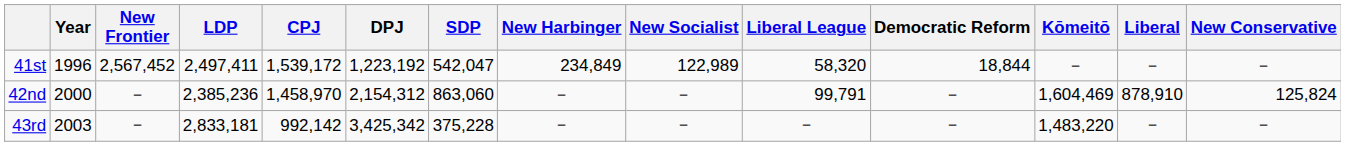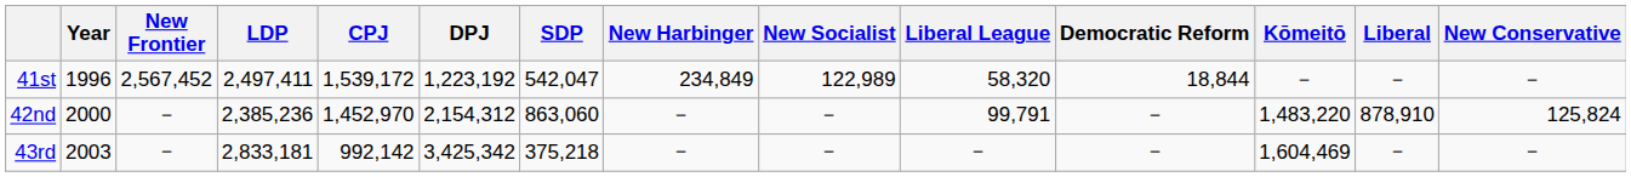42nd | CPJ: 1,458,970 -> 1,452,970
42nd | Kōmeitō: 1,604,469 -> 1,483,220
43rd | SDP: 375,228 -> 375,218
43rd | Kōmeitō: 1,483,220 -> 1,604,469
